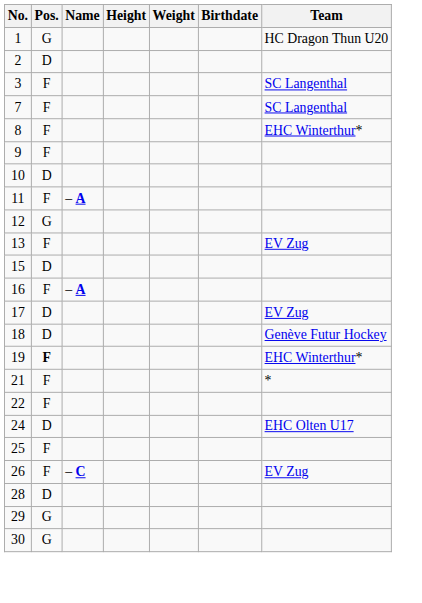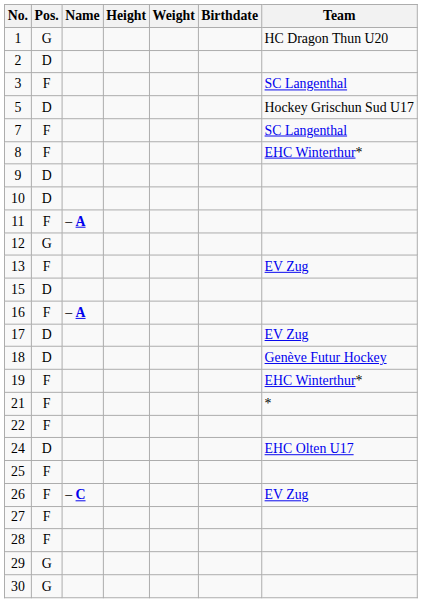+ row: 5 | D | Hockey Grischun Sud U17
9 | Pos.: F -> D
19 | Pos.: bold -> normal
+ row: 27 | F
28 | Pos.: D -> F
